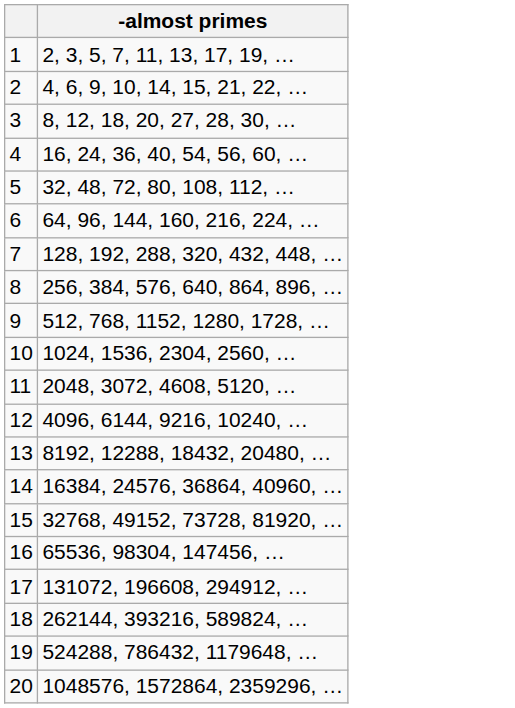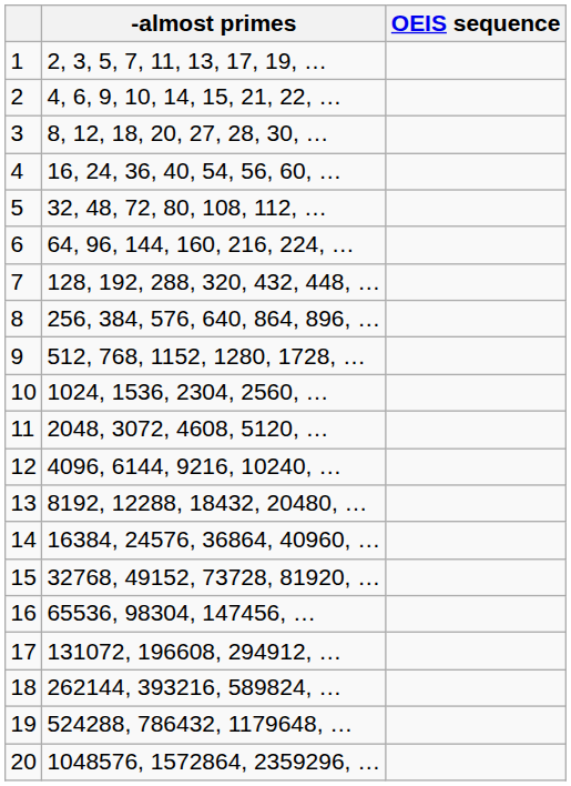+ column: OEIS sequence
